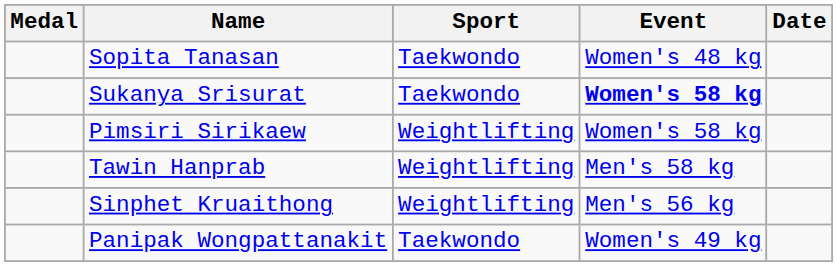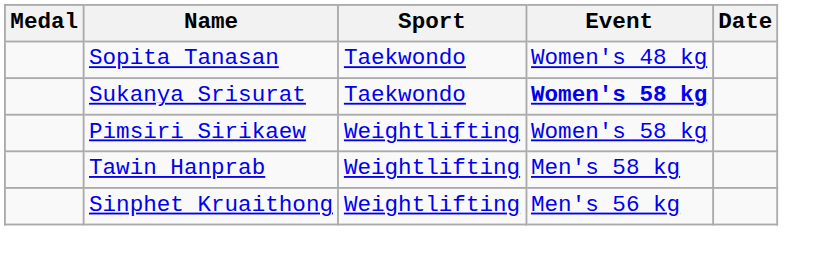- row: Panipak Wongpattanakit | Taekwondo | Women's 49 kg
